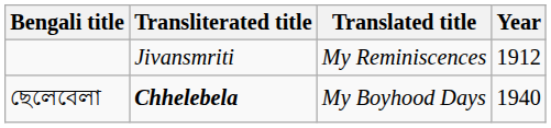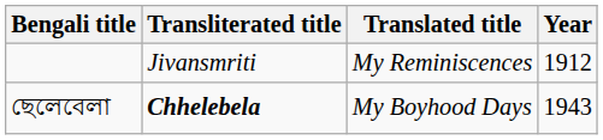ছেলেবেলা | Year: 1940 -> 1943
